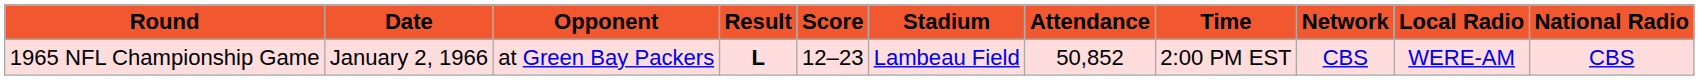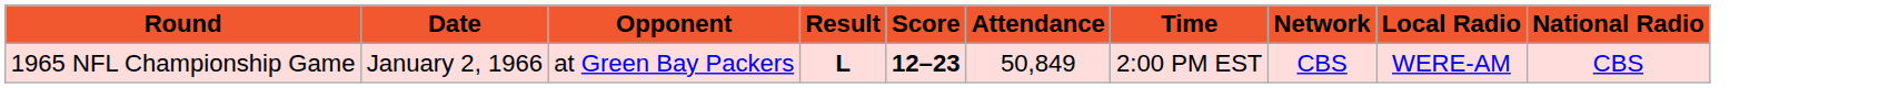- column: Stadium | Lambeau Field
1965 NFL Championship Game | Score: normal -> bold
1965 NFL Championship Game | Attendance: 50,852 -> 50,849
